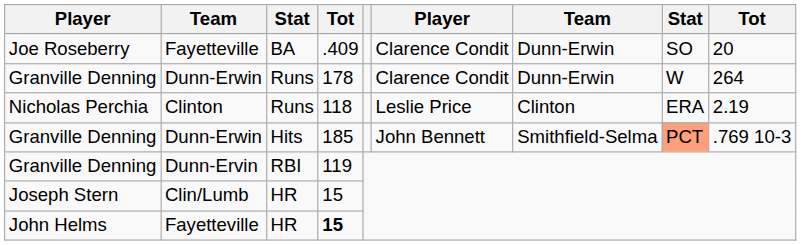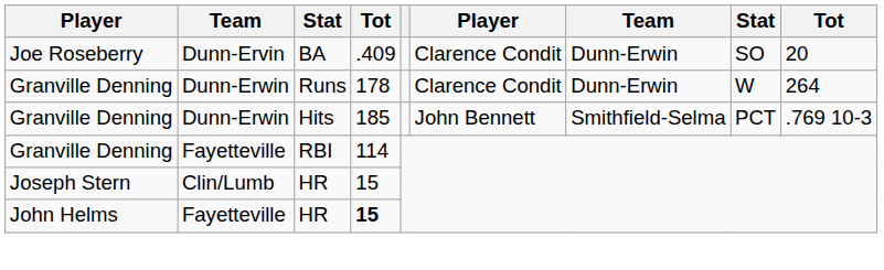Joe Roseberry | column 2: Fayetteville -> Dunn-Ervin
- row: Nicholas Perchia | Clinton | Runs | 118 | Leslie Price | Clinton | ERA | 2.19
Granville Denning / Hits | column 8: lightsalmon background -> no background
Granville Denning / RBI | column 2: Dunn-Ervin -> Fayetteville
Granville Denning / RBI | column 4: 119 -> 114
